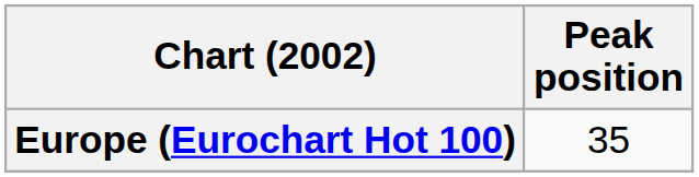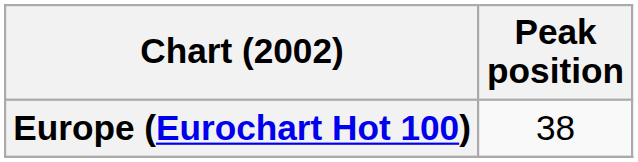Europe (Eurochart Hot 100) | Peak position: 35 -> 38
